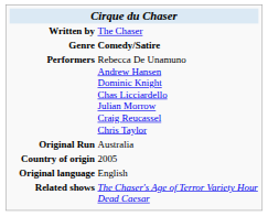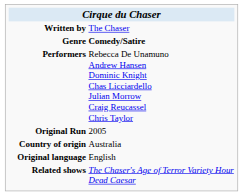Original Run | column 2: Australia -> 2005
Country of origin | column 2: 2005 -> Australia
